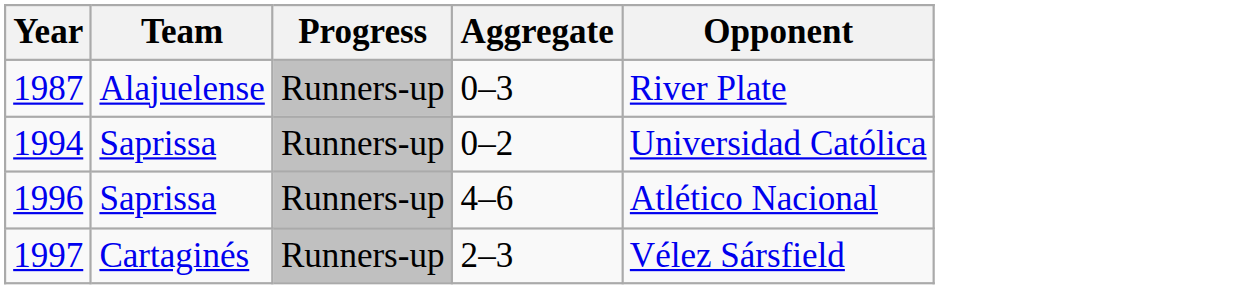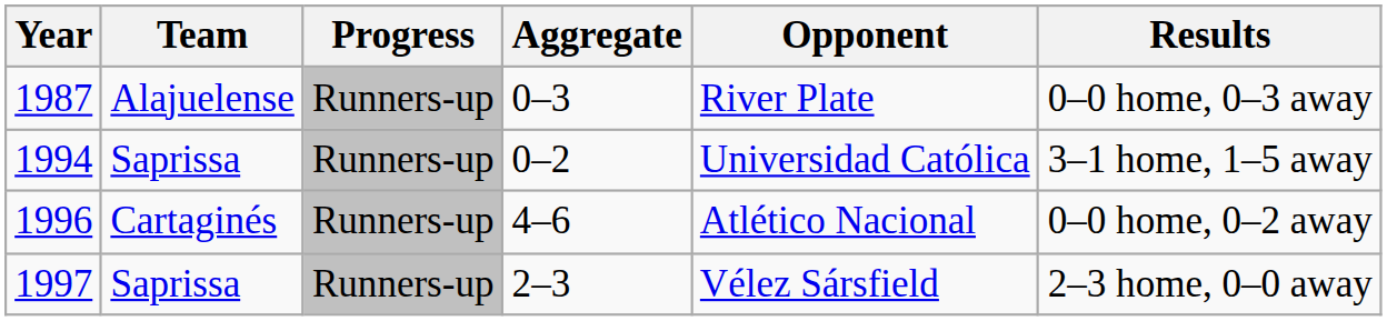+ column: Results | 0–0 home, 0–3 away | 3–1 home, 1–5 away | 0–0 home, 0–2 away | 2–3 home, 0–0 away
1996 | Team: Saprissa -> Cartaginés
1997 | Team: Cartaginés -> Saprissa
